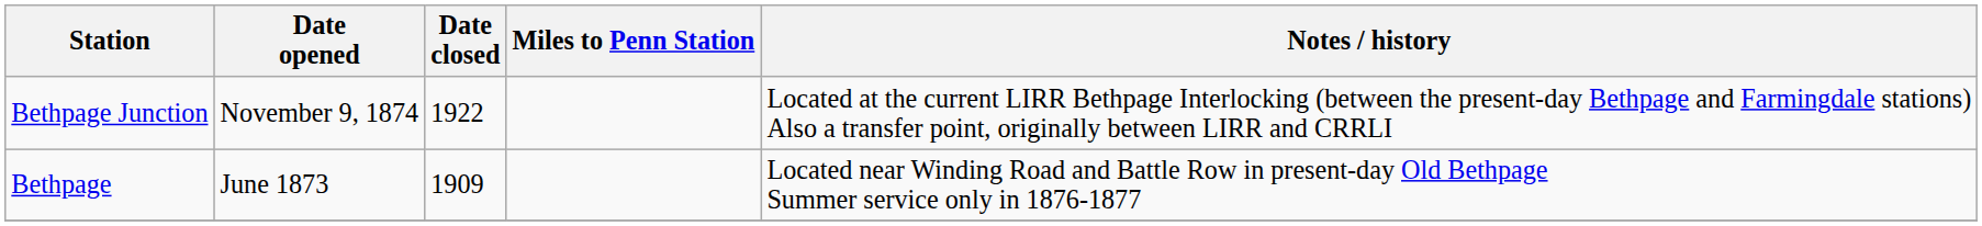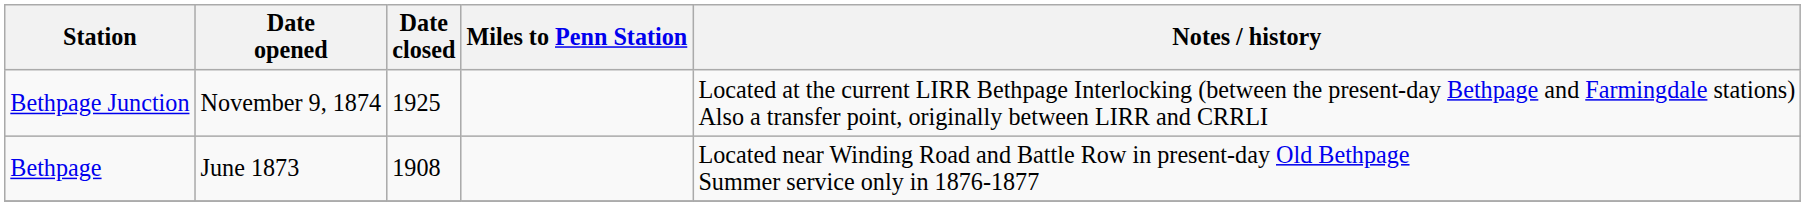Bethpage Junction | Date closed: 1922 -> 1925
Bethpage | Date closed: 1909 -> 1908
